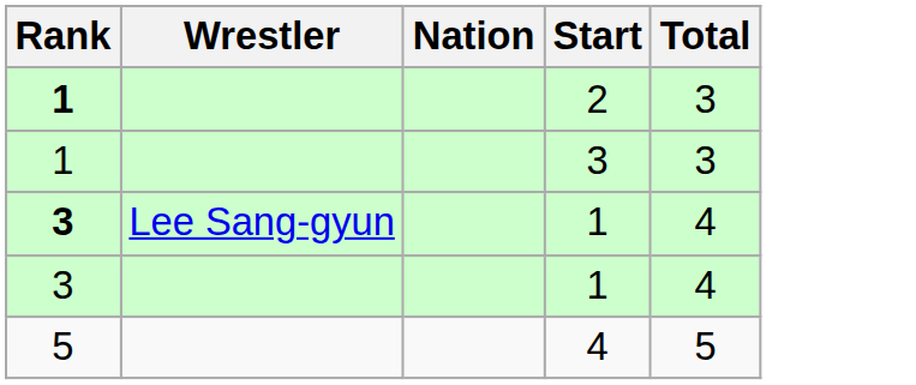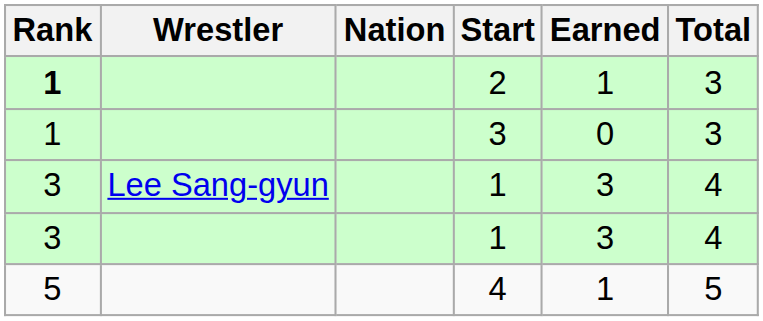+ column: Earned | 1 | 0 | 3 | 3 | 1
Lee Sang-gyun / 1 | Rank: bold -> normal
